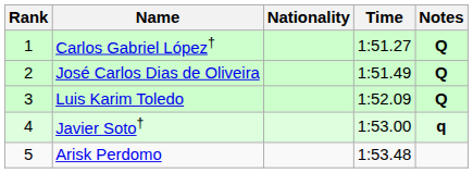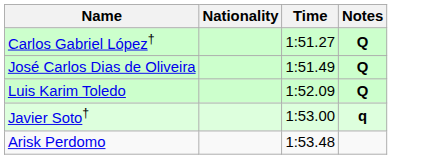- column: Rank | 1 | 2 | 3 | 4 | 5
